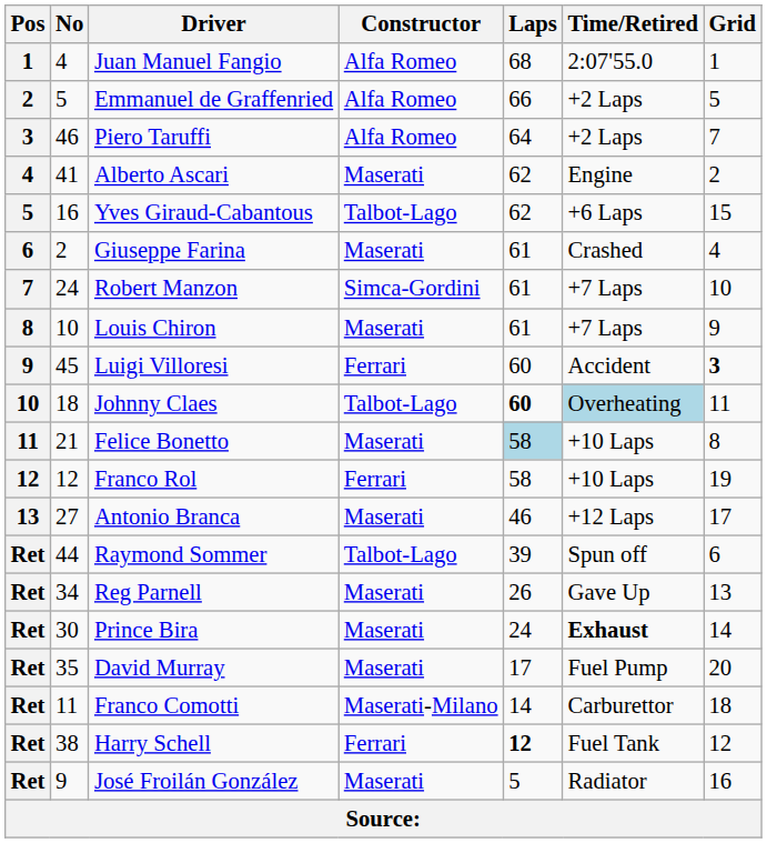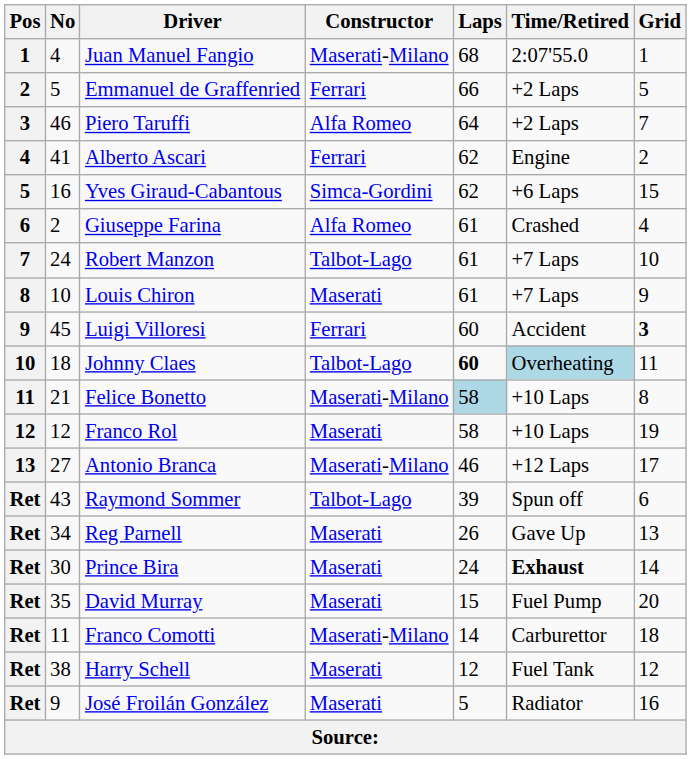Juan Manuel Fangio | Constructor: Alfa Romeo -> Maserati-Milano
Emmanuel de Graffenried | Constructor: Alfa Romeo -> Ferrari
Alberto Ascari | Constructor: Maserati -> Ferrari
Yves Giraud-Cabantous | Constructor: Talbot-Lago -> Simca-Gordini
Giuseppe Farina | Constructor: Maserati -> Alfa Romeo
Robert Manzon | Constructor: Simca-Gordini -> Talbot-Lago
Felice Bonetto | Constructor: Maserati -> Maserati-Milano
Franco Rol | Constructor: Ferrari -> Maserati
Antonio Branca | Constructor: Maserati -> Maserati-Milano
Raymond Sommer | No: 44 -> 43
David Murray | Laps: 17 -> 15
Harry Schell | Constructor: Ferrari -> Maserati
Harry Schell | Laps: bold -> normal
